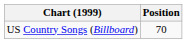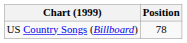US Country Songs (Billboard) | Position: 70 -> 78
